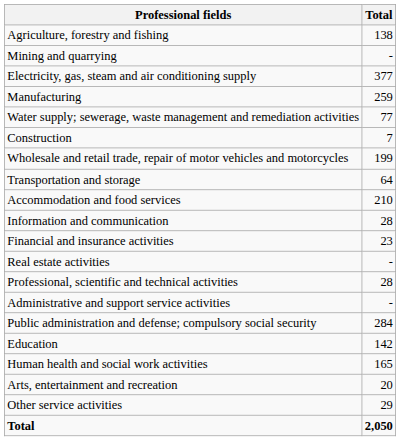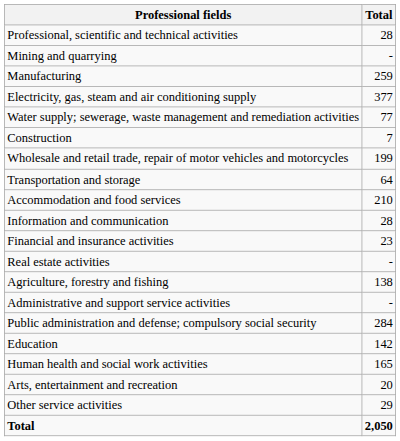rows swapped: Agriculture, forestry and fishing <-> Professional, scientific and technical activities
rows swapped: Manufacturing <-> Electricity, gas, steam and air conditioning supply
